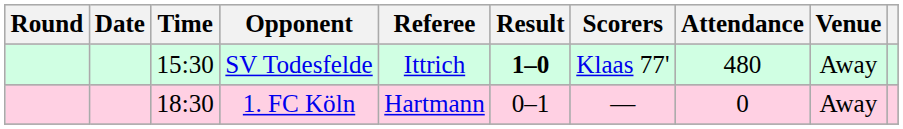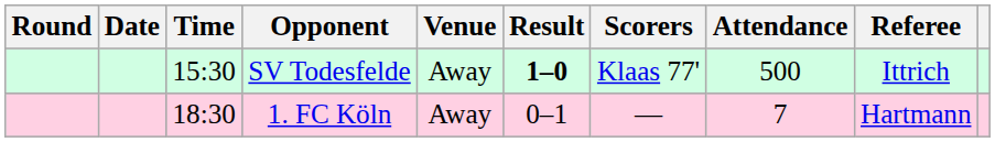columns swapped: Venue <-> Referee
SV Todesfelde | Attendance: 480 -> 500
1. FC Köln | Attendance: 0 -> 7
